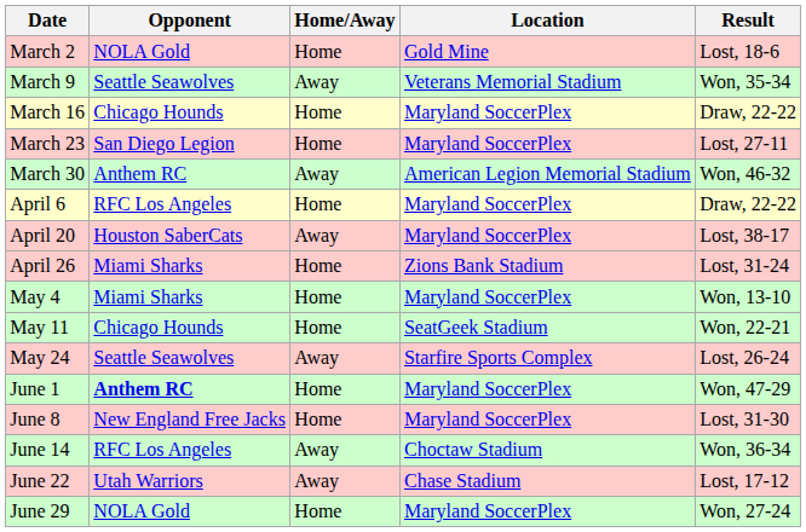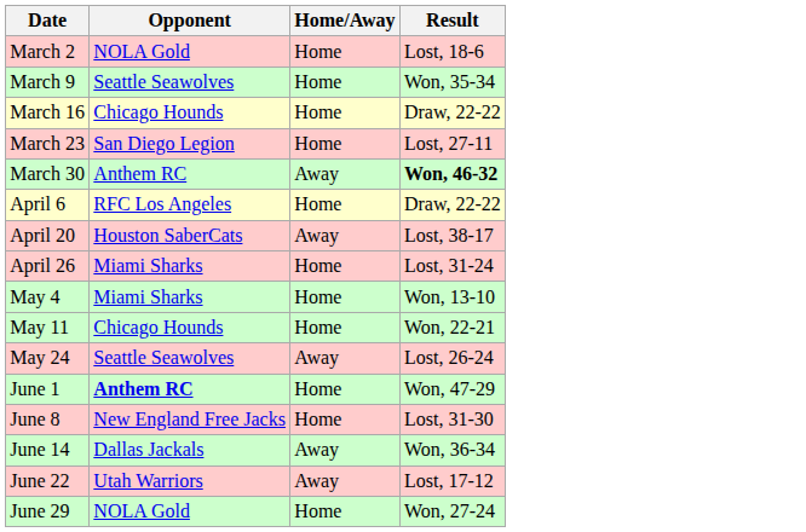- column: Location | Gold Mine | Veterans Memorial Stadium | Maryland SoccerPlex | Maryland SoccerPlex | American Legion Memorial Stadium | Maryland SoccerPlex | Maryland SoccerPlex | Zions Bank Stadium | Maryland SoccerPlex | SeatGeek Stadium | Starfire Sports Complex | Maryland SoccerPlex | Maryland SoccerPlex | Choctaw Stadium | Chase Stadium | Maryland SoccerPlex
March 9 | Home/Away: Away -> Home
March 30 | Result: normal -> bold
June 14 | Opponent: RFC Los Angeles -> Dallas Jackals
